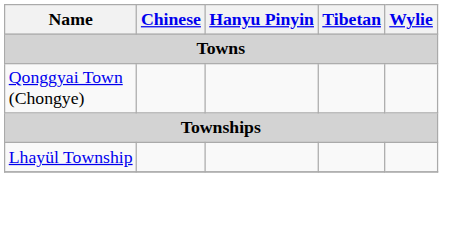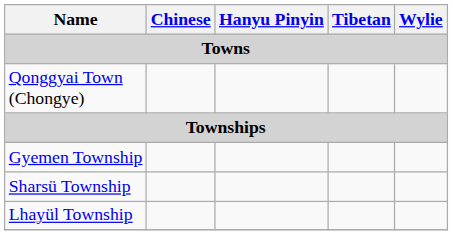+ row: Gyemen Township
+ row: Sharsü Township
